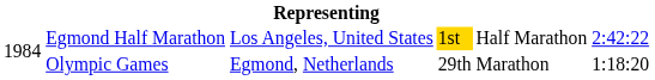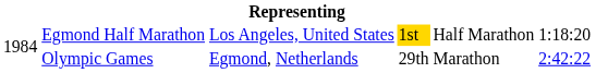Egmond Half Marathon | column 6: 2:42:22 -> 1:18:20
Olympic Games | column 6: 1:18:20 -> 2:42:22
